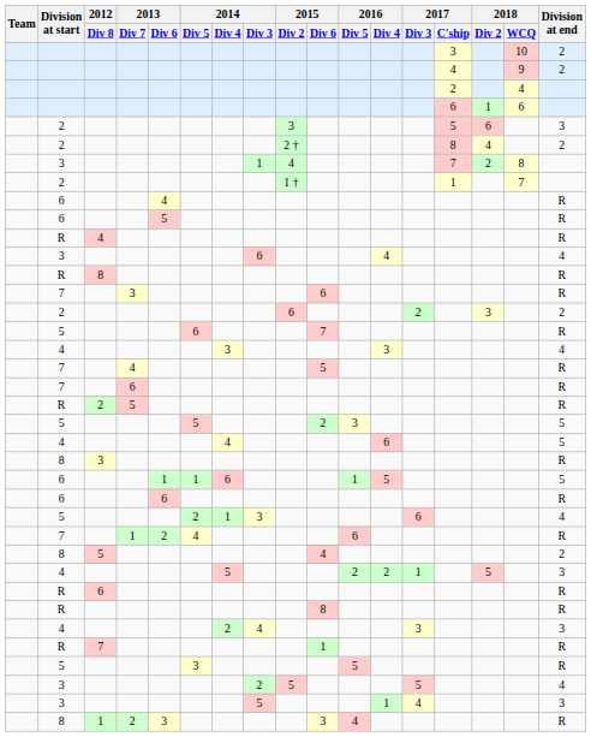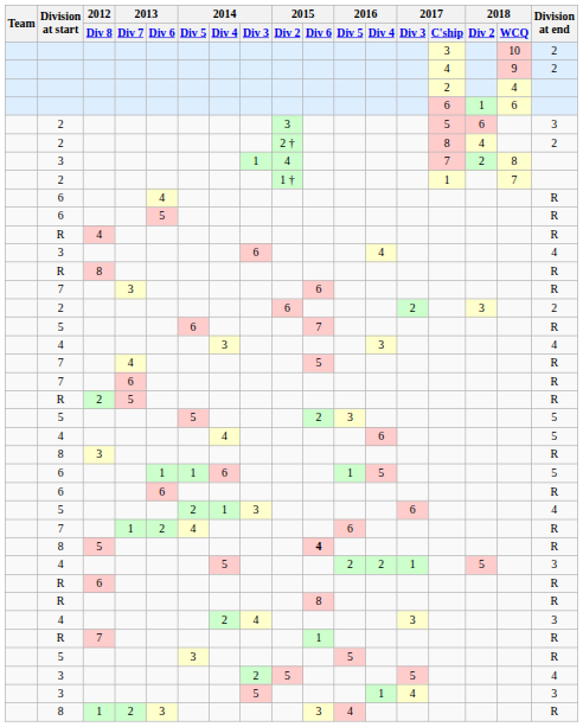8 / 5 | 2015 / Div 6: normal -> bold
8 / 5 | Division at end: 2 -> R
